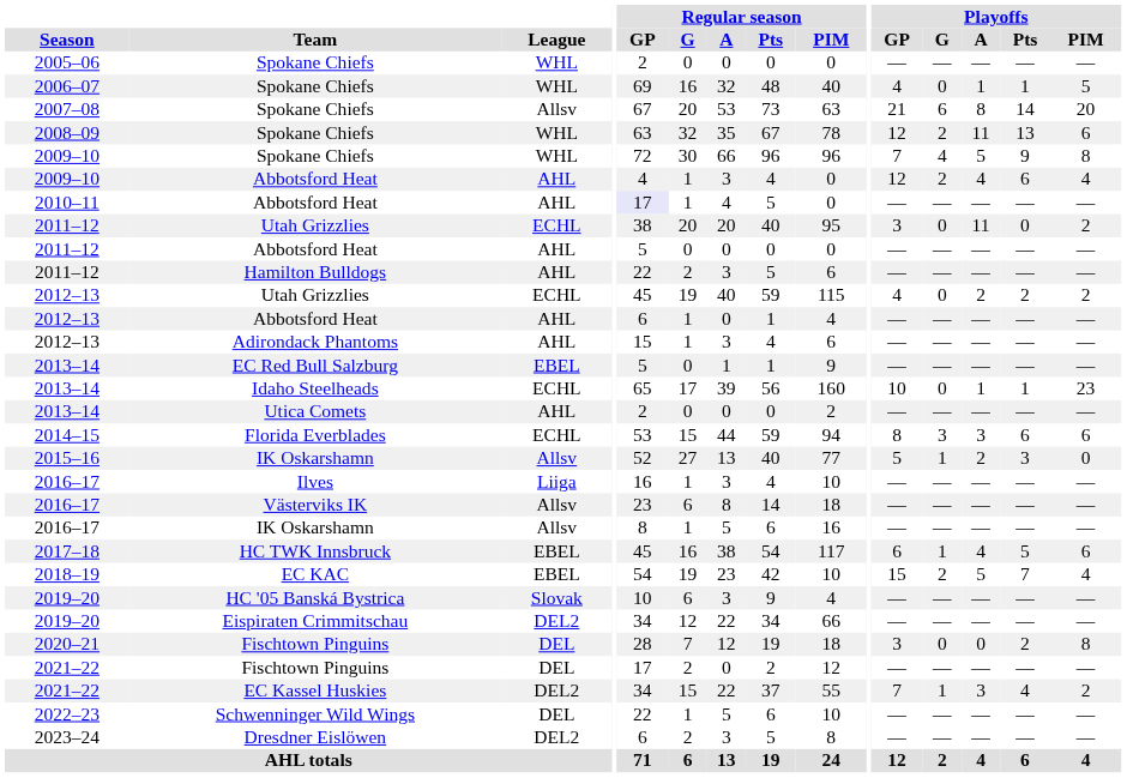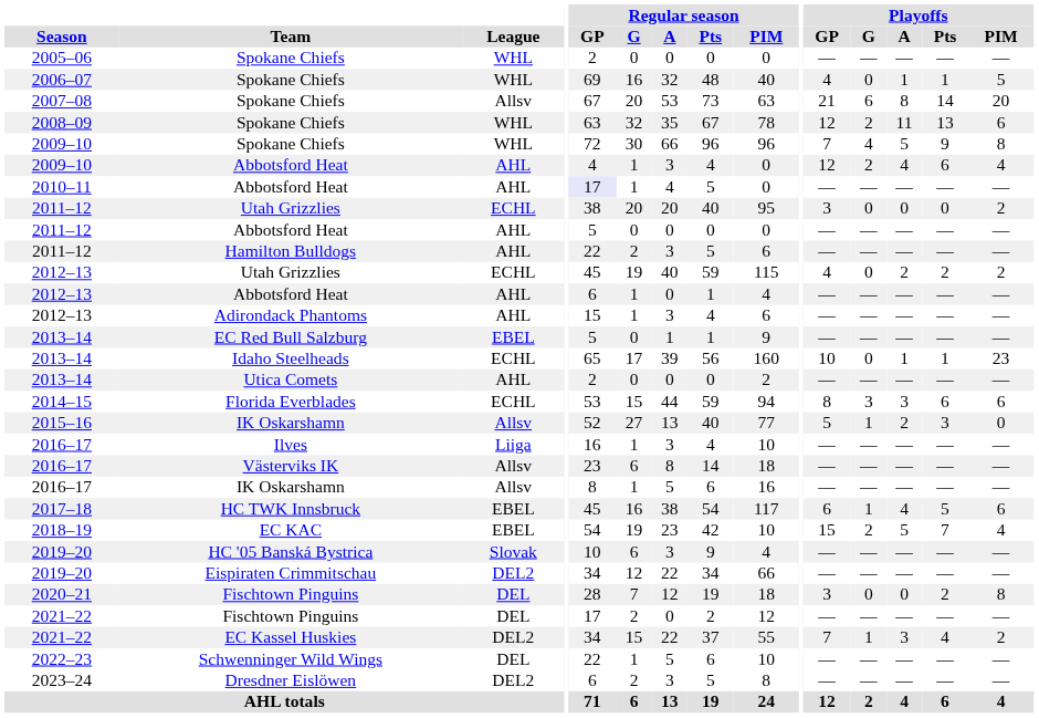2011–12 / Utah Grizzlies | Playoffs / A: 11 -> 0
